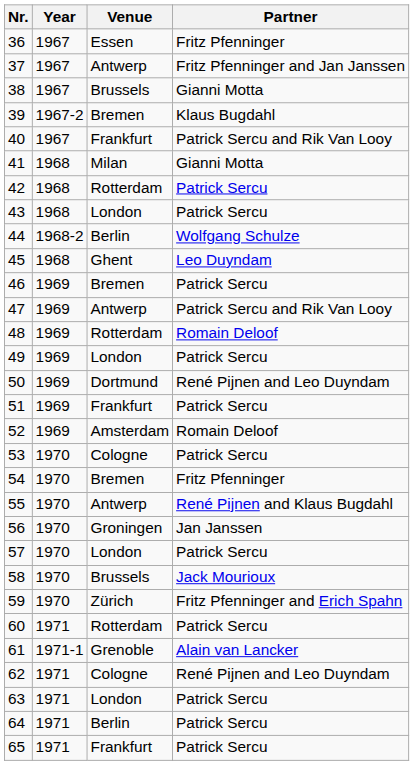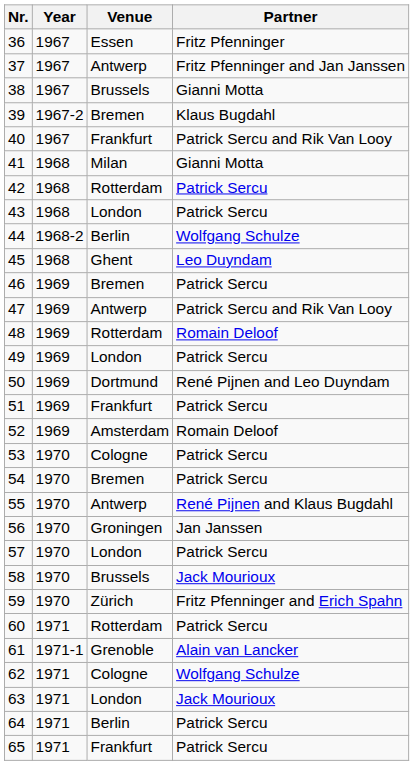54 | Partner: Fritz Pfenninger -> Patrick Sercu
62 | Partner: René Pijnen and Leo Duyndam -> Wolfgang Schulze
63 | Partner: Patrick Sercu -> Jack Mourioux
